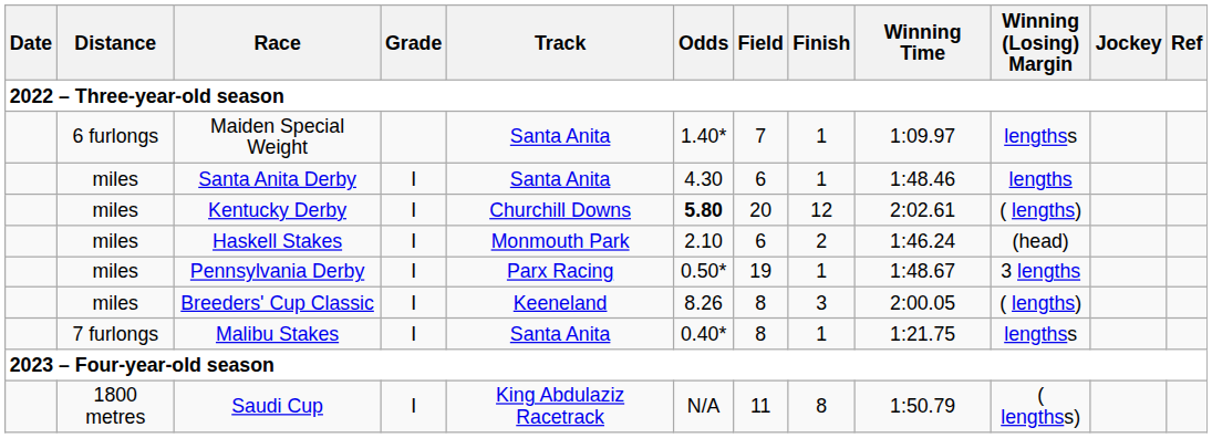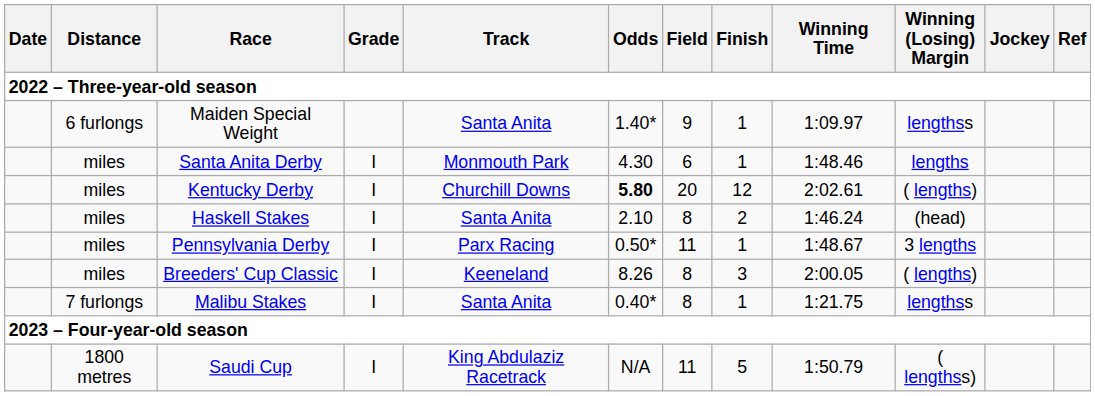Maiden Special Weight | Field: 7 -> 9
Santa Anita Derby | Track: Santa Anita -> Monmouth Park
Haskell Stakes | Track: Monmouth Park -> Santa Anita
Haskell Stakes | Field: 6 -> 8
Pennsylvania Derby | Field: 19 -> 11
Saudi Cup | Finish: 8 -> 5
